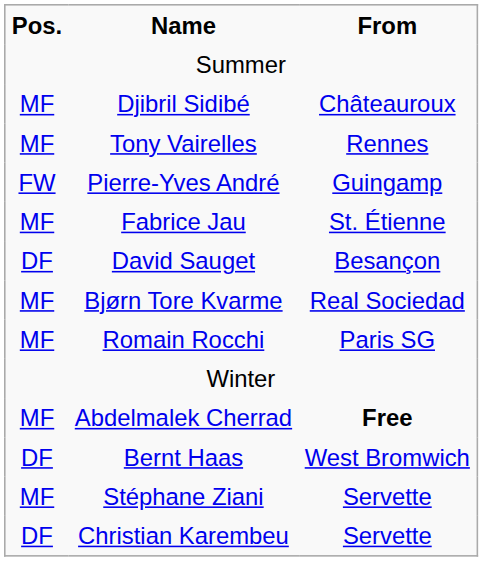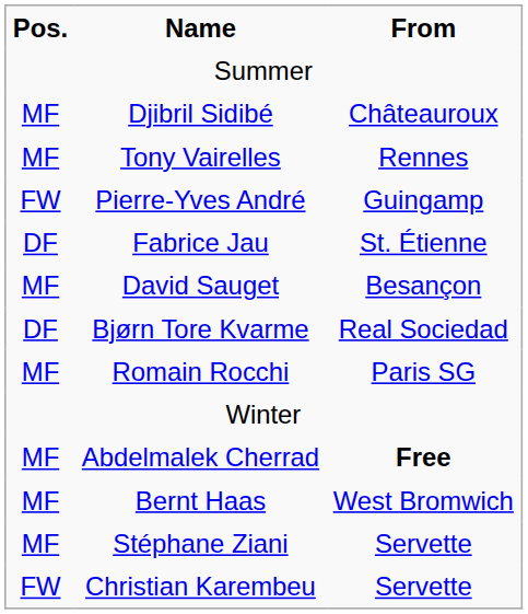Fabrice Jau | Pos.: MF -> DF
David Sauget | Pos.: DF -> MF
Bjørn Tore Kvarme | Pos.: MF -> DF
Bernt Haas | Pos.: DF -> MF
Christian Karembeu | Pos.: DF -> FW
